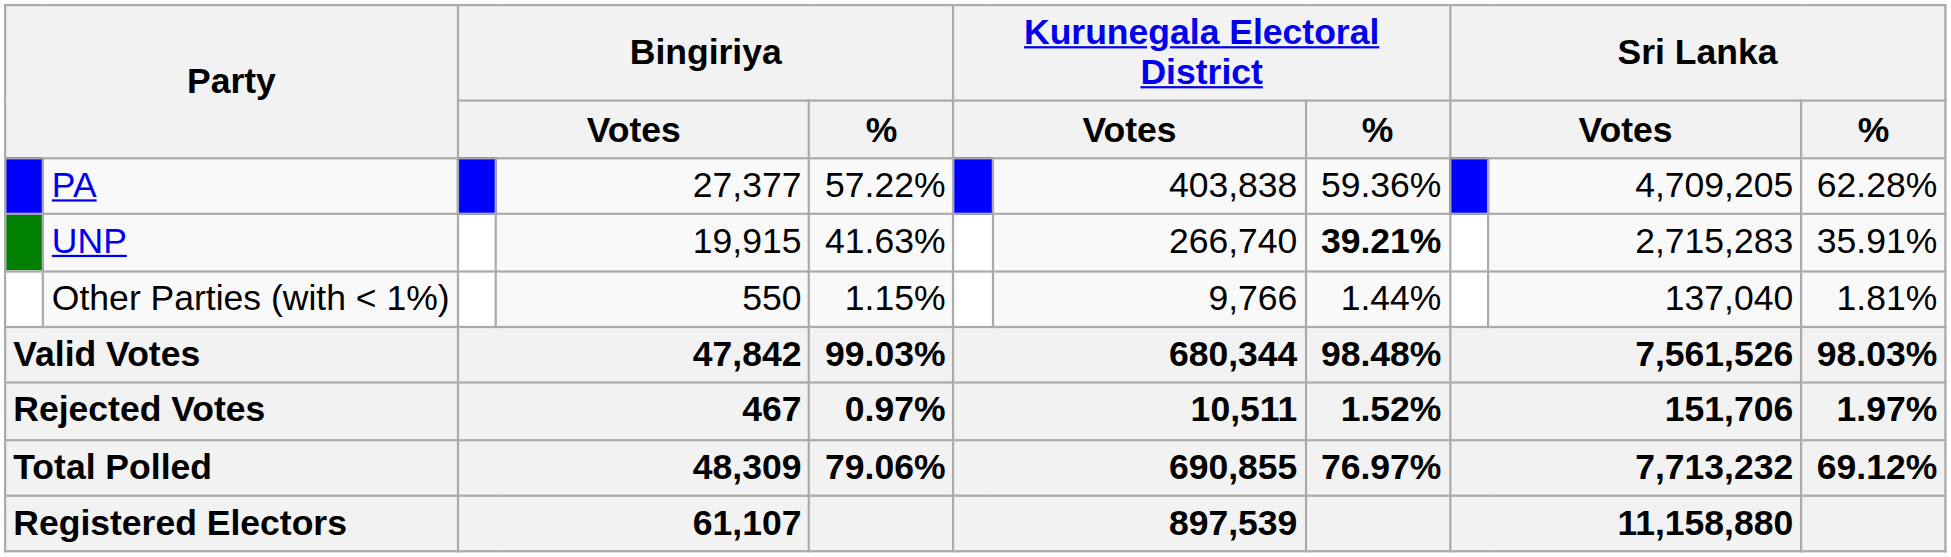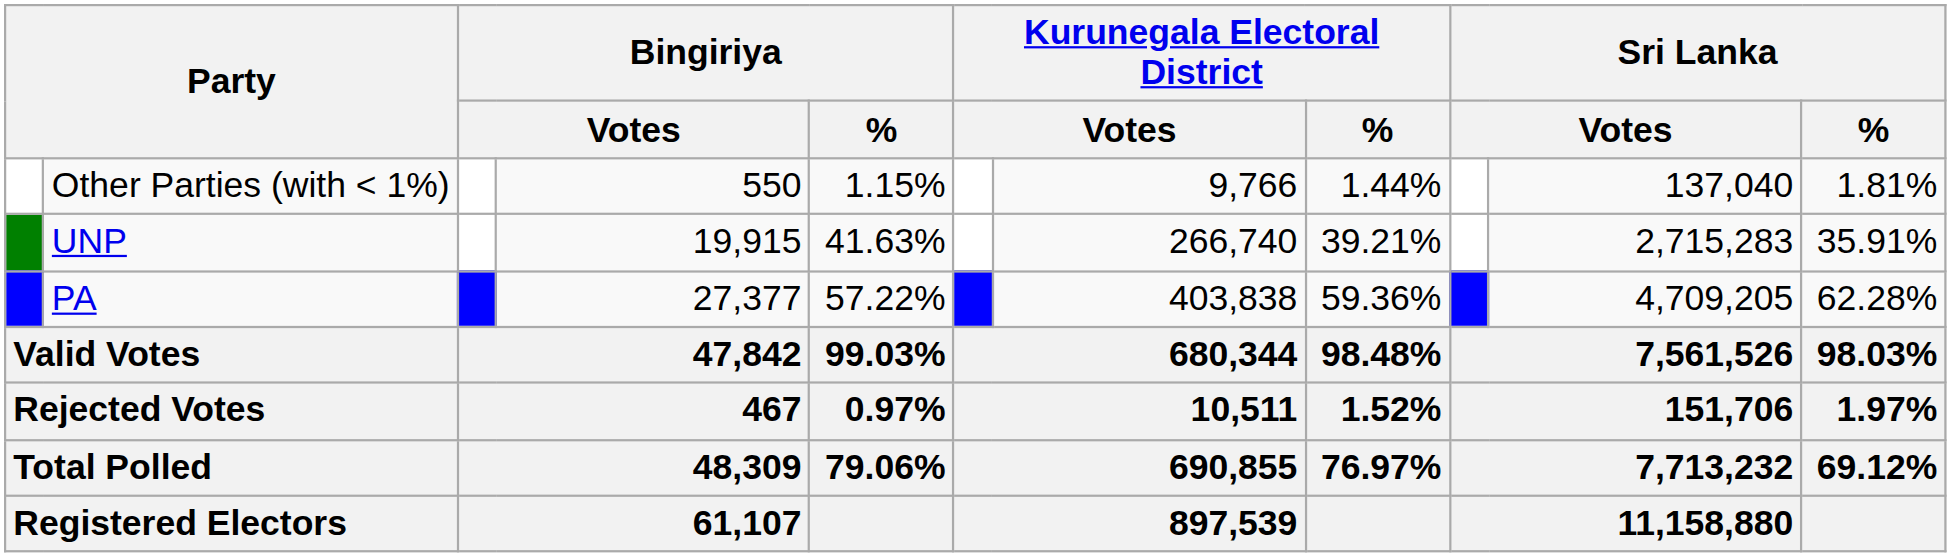rows swapped: PA <-> Other Parties (with < 1%)
UNP | Kurunegala Electoral District / %: bold -> normal
